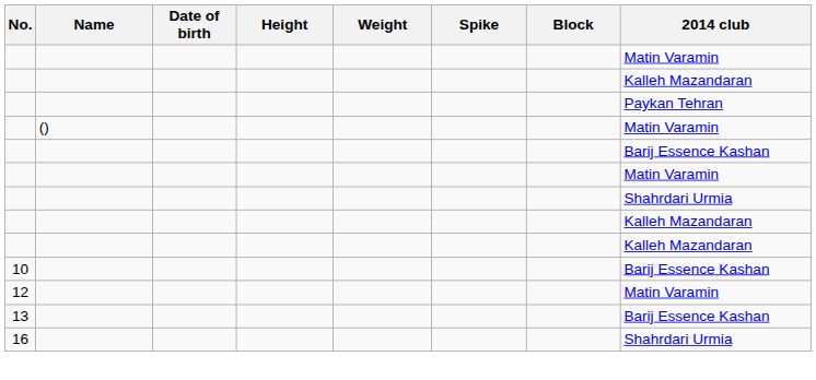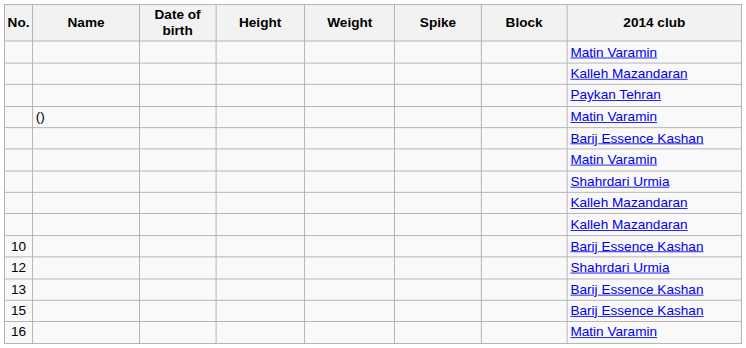12 | 2014 club: Matin Varamin -> Shahrdari Urmia
+ row: 15 | Barij Essence Kashan
16 | 2014 club: Shahrdari Urmia -> Matin Varamin
